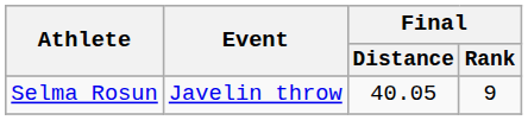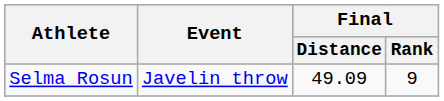Selma Rosun | Final / Distance: 40.05 -> 49.09
